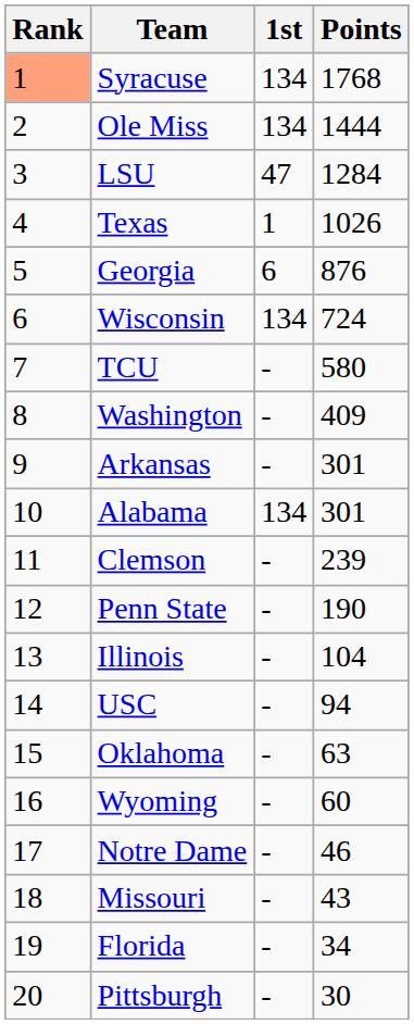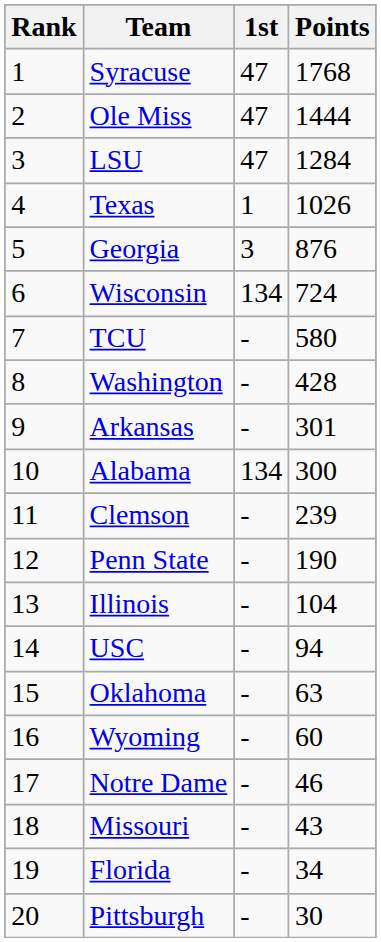Syracuse | Rank: lightsalmon background -> no background
Syracuse | 1st: 134 -> 47
Ole Miss | 1st: 134 -> 47
Georgia | 1st: 6 -> 3
Washington | Points: 409 -> 428
Alabama | Points: 301 -> 300
